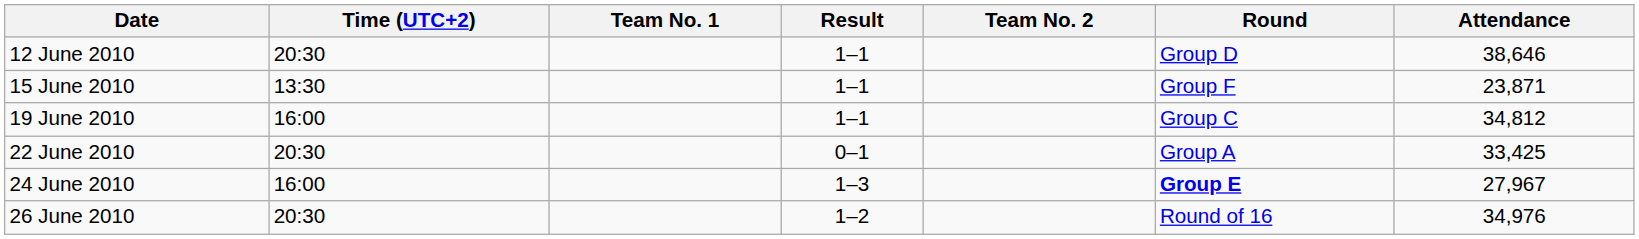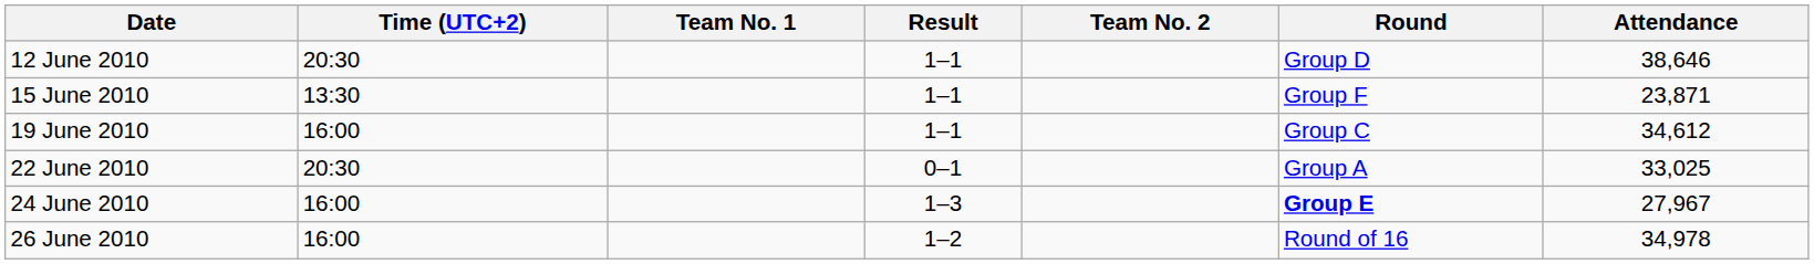19 June 2010 | Attendance: 34,812 -> 34,612
22 June 2010 | Attendance: 33,425 -> 33,025
26 June 2010 | Time (UTC+2): 20:30 -> 16:00
26 June 2010 | Attendance: 34,976 -> 34,978
